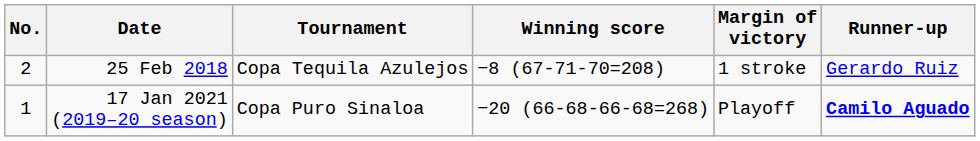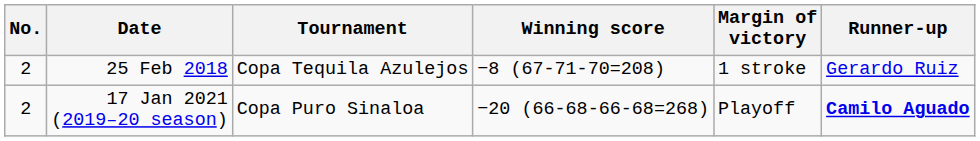17 Jan 2021 (2019–20 season) | No.: 1 -> 2
